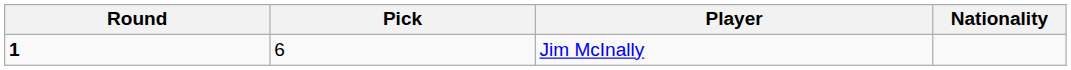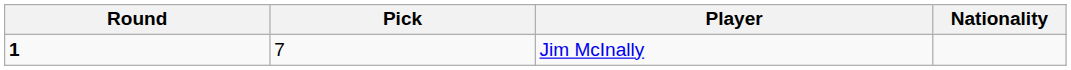Jim McInally | Pick: 6 -> 7
